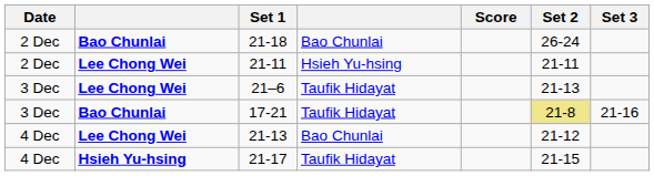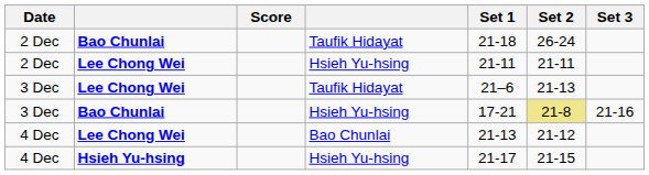columns swapped: Score <-> Set 1
2 Dec / Bao Chunlai | column 4: Bao Chunlai -> Taufik Hidayat
3 Dec / Bao Chunlai | column 4: Taufik Hidayat -> Hsieh Yu-hsing
4 Dec / Hsieh Yu-hsing | column 4: Taufik Hidayat -> Hsieh Yu-hsing
